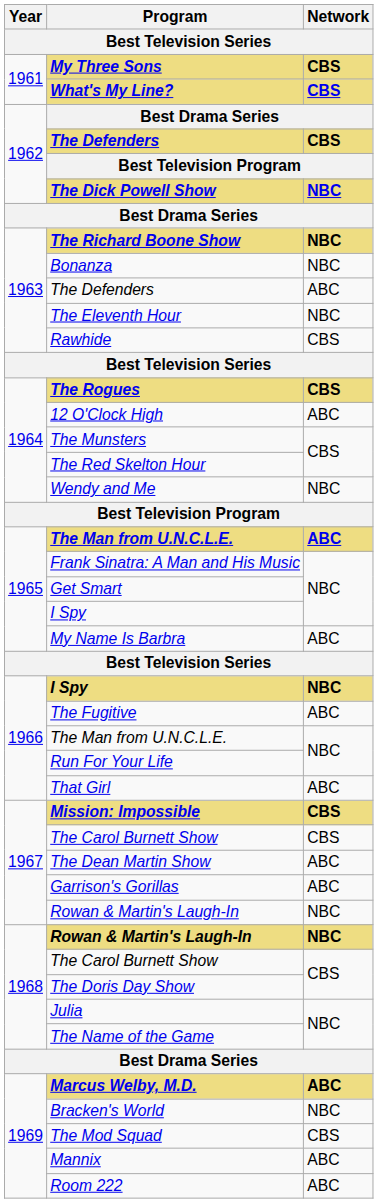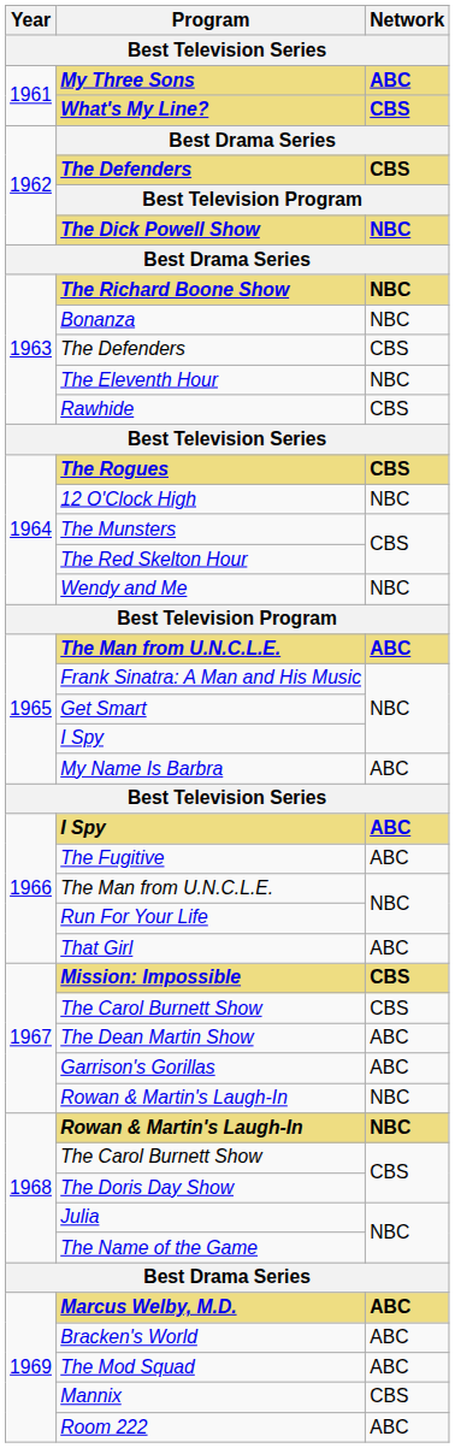My Three Sons | Network: CBS -> ABC
1963 / The Defenders | Network: ABC -> CBS
12 O'Clock High | Network: ABC -> NBC
1966 / I Spy | Network: NBC -> ABC
Bracken's World | Network: NBC -> ABC
The Mod Squad | Network: CBS -> ABC
Mannix | Network: ABC -> CBS
